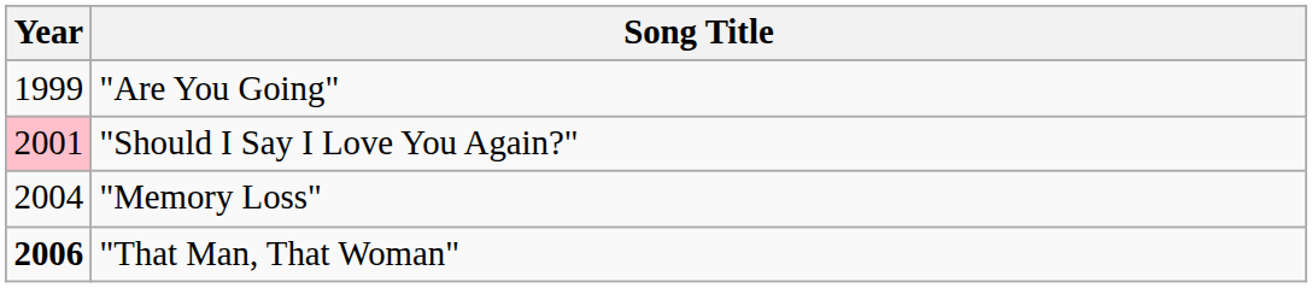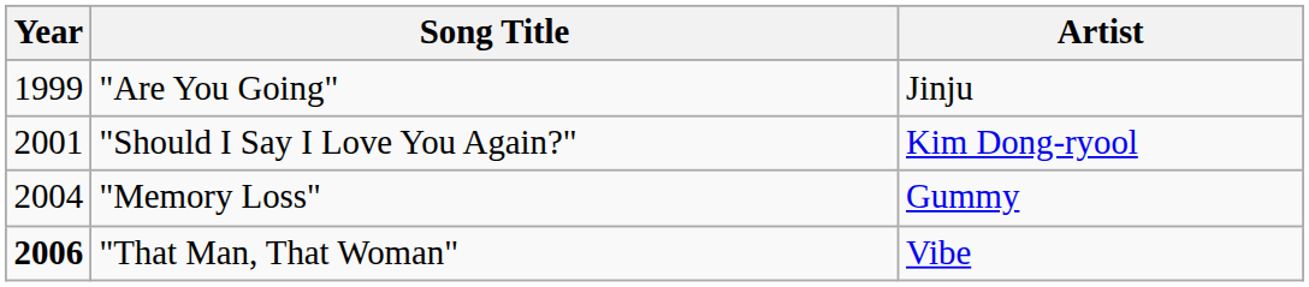+ column: Artist | Jinju | Kim Dong-ryool | Gummy | Vibe
"Should I Say I Love You Again?" | Year: pink background -> no background
